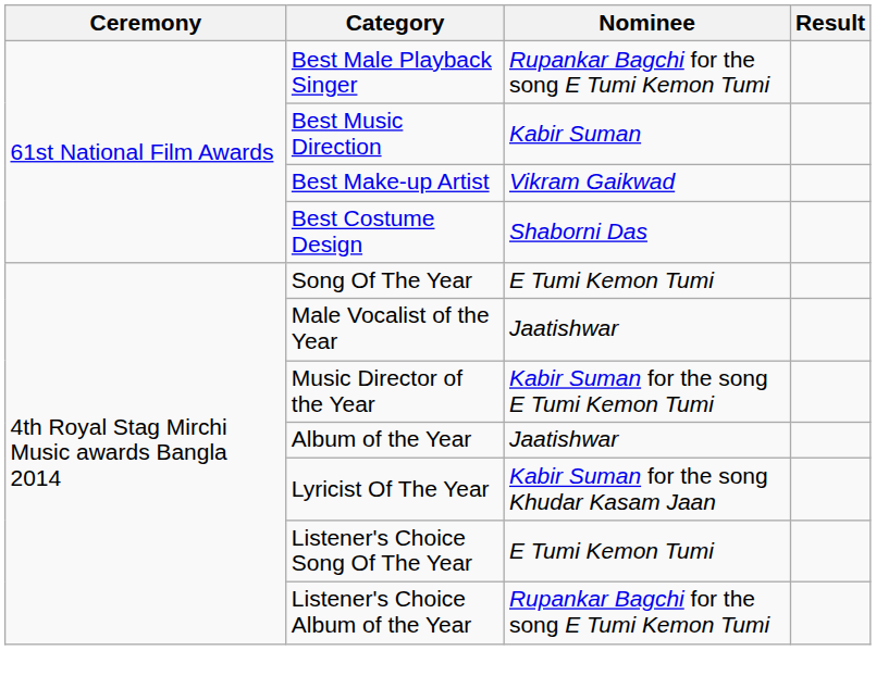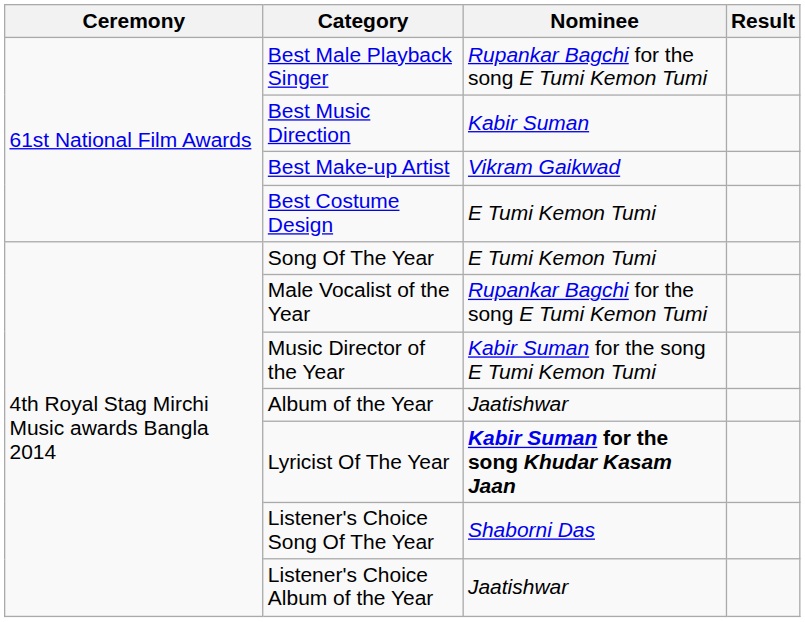Best Costume Design | Nominee: Shaborni Das -> E Tumi Kemon Tumi
Male Vocalist of the Year | Nominee: Jaatishwar -> Rupankar Bagchi for the song E Tumi Kemon Tumi
Lyricist Of The Year | Nominee: normal -> bold
Listener's Choice Song Of The Year | Nominee: E Tumi Kemon Tumi -> Shaborni Das
Listener's Choice Album of the Year | Nominee: Rupankar Bagchi for the song E Tumi Kemon Tumi -> Jaatishwar
